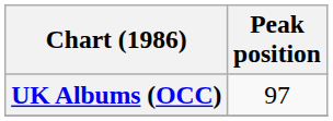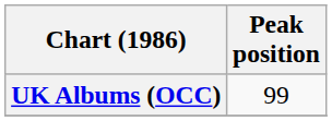UK Albums (OCC) | Peak position: 97 -> 99
